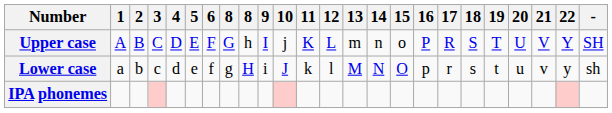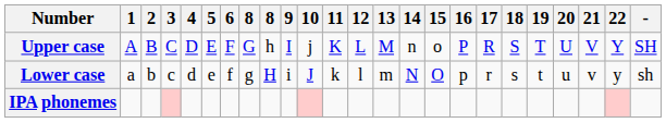Upper case | 13: m -> M
Lower case | 13: M -> m
